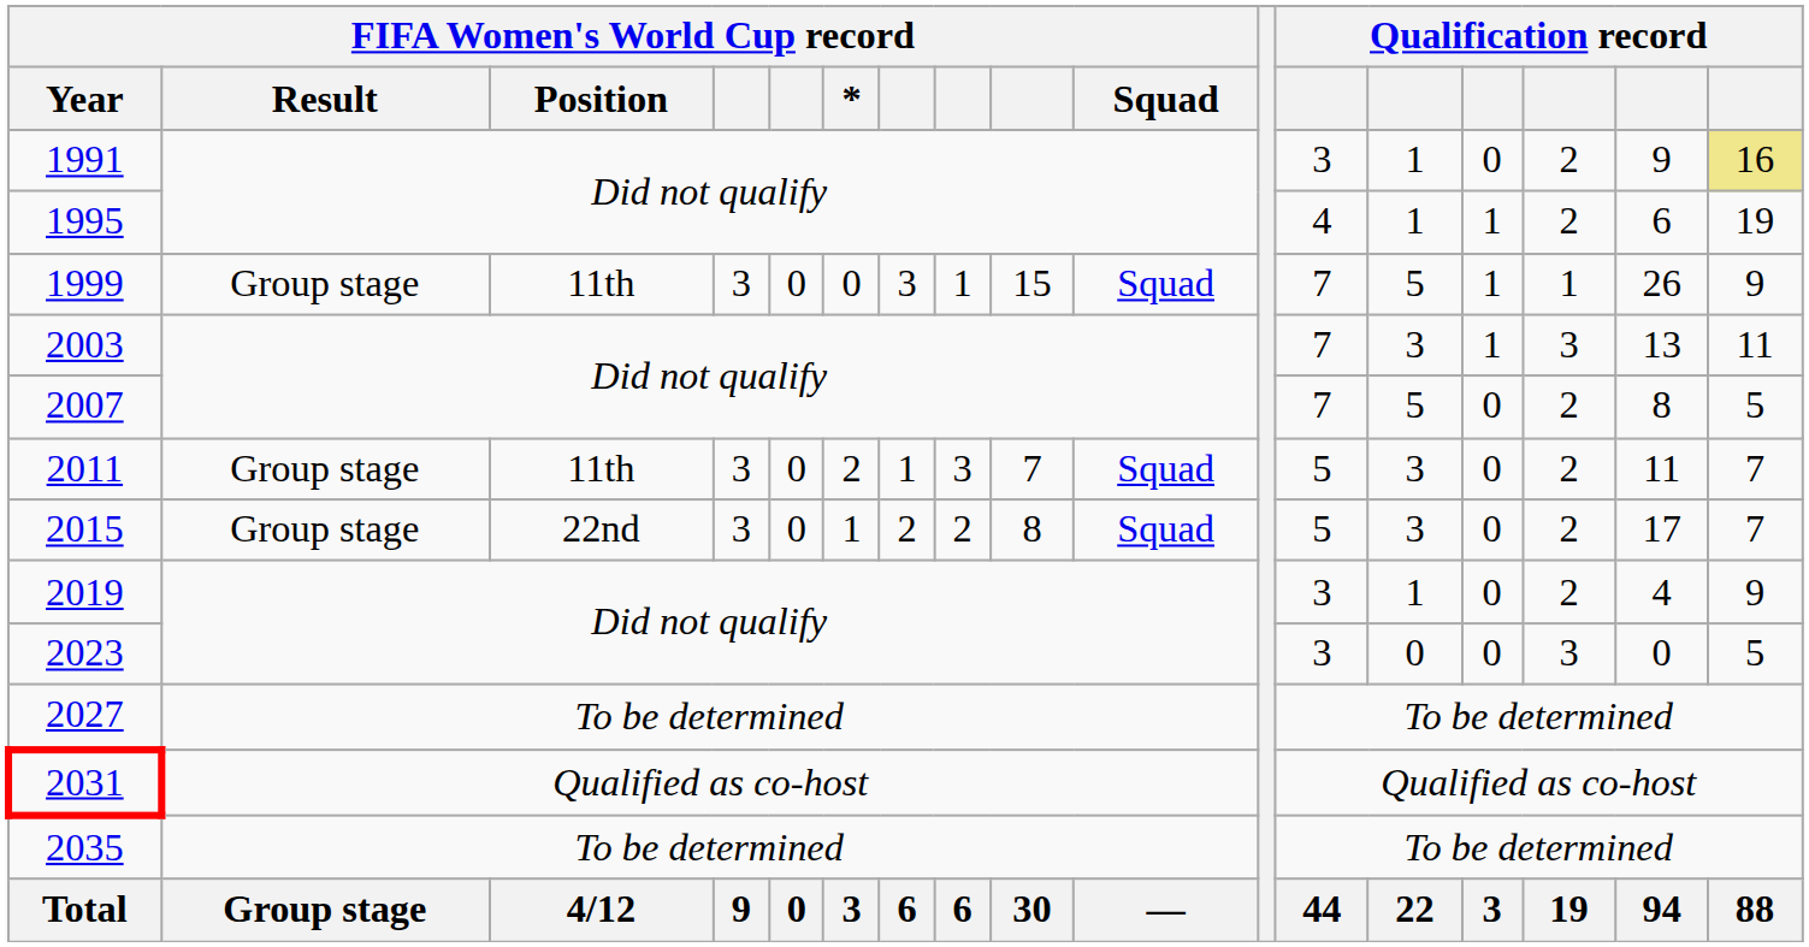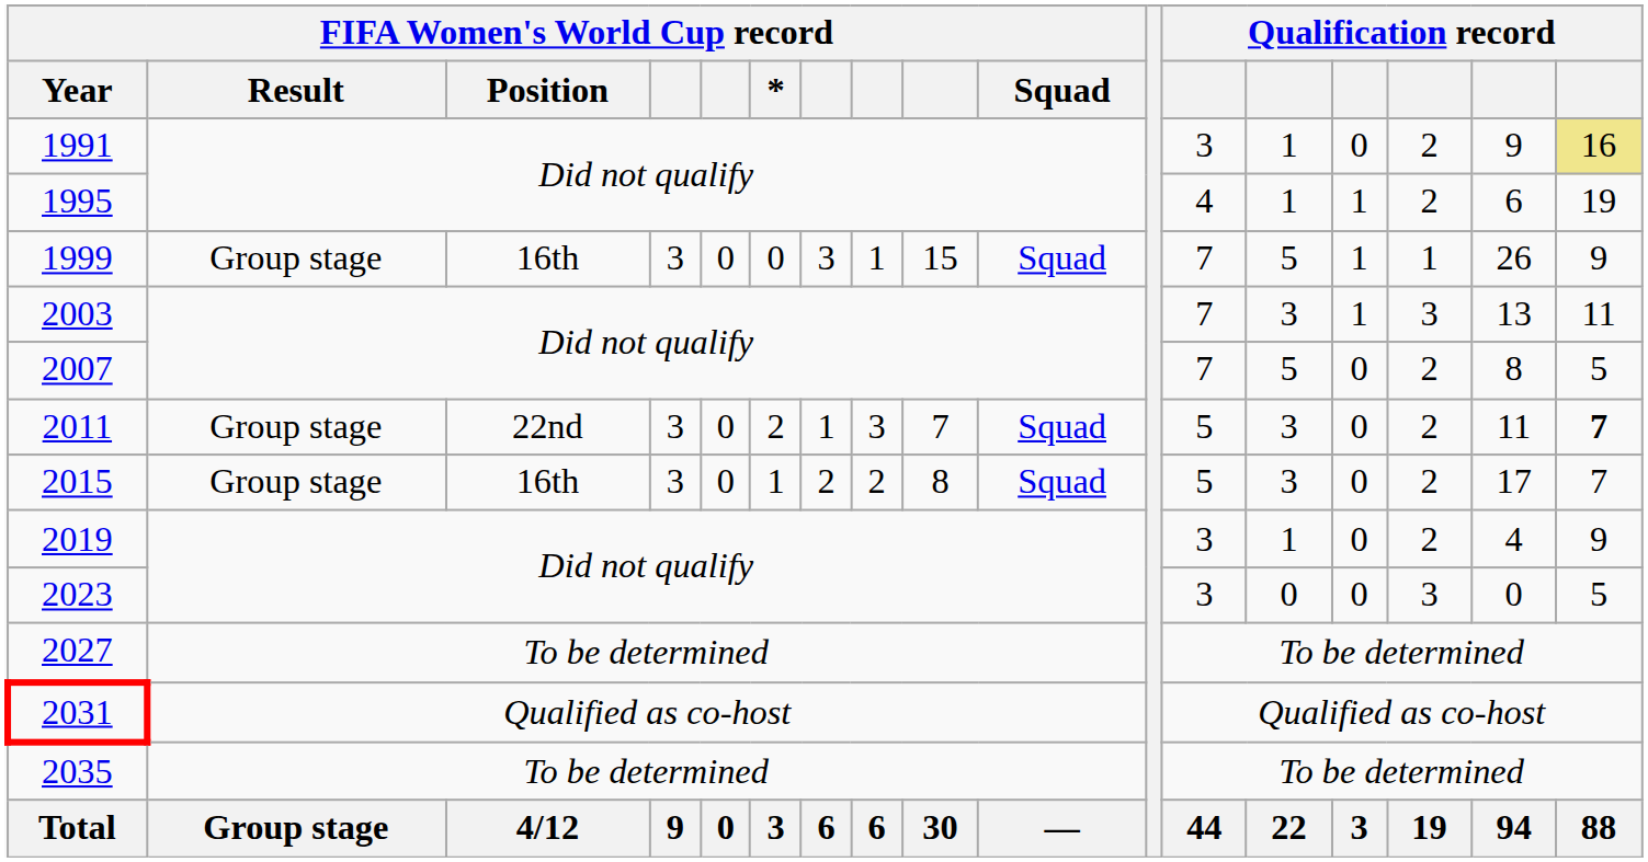1999 | FIFA Women's World Cup record / Position: 11th -> 16th
2011 | FIFA Women's World Cup record / Position: 11th -> 22nd
2011 | column 17: normal -> bold
2015 | FIFA Women's World Cup record / Position: 22nd -> 16th
